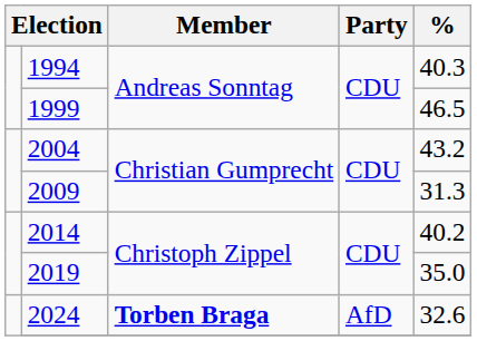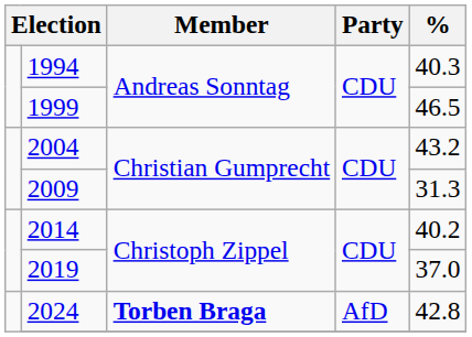2019 | %: 35.0 -> 37.0
2024 | %: 32.6 -> 42.8
